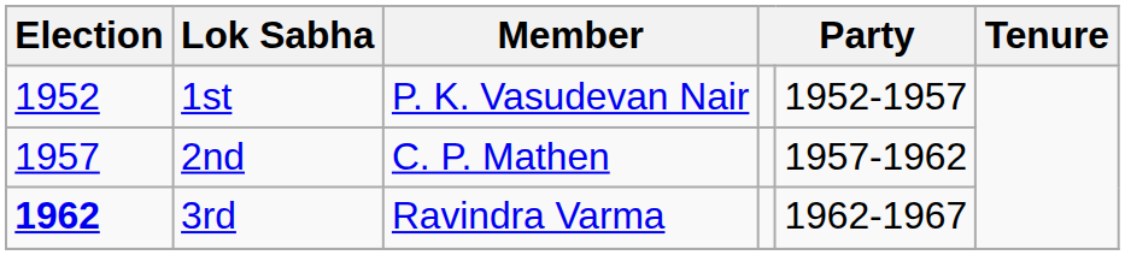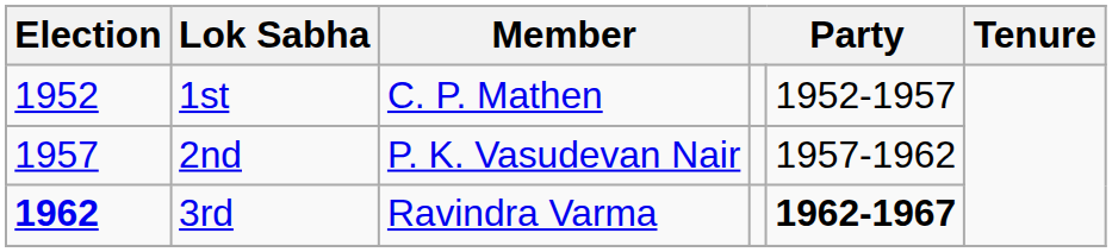1st | Member: P. K. Vasudevan Nair -> C. P. Mathen
2nd | Member: C. P. Mathen -> P. K. Vasudevan Nair
3rd | column 5: normal -> bold
